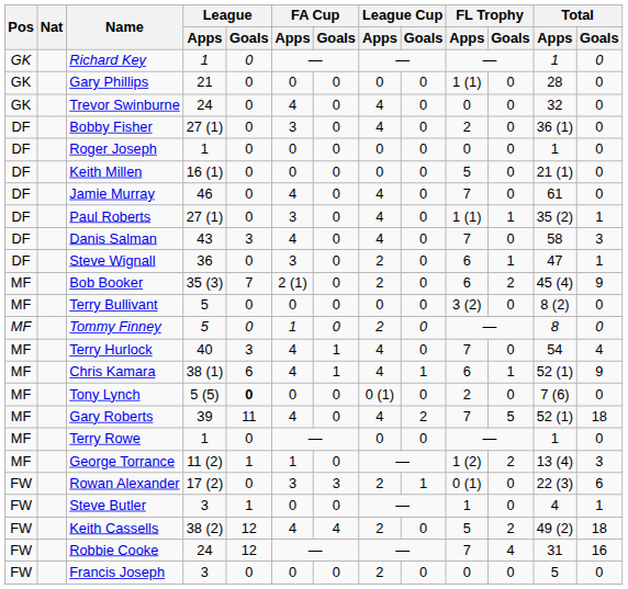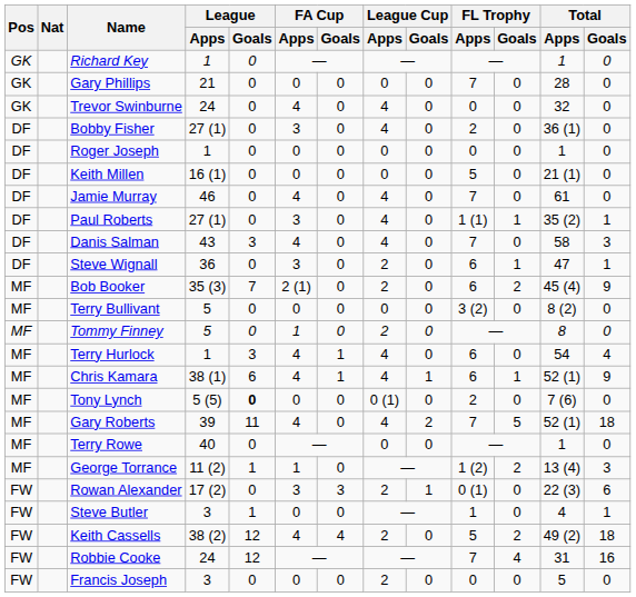Gary Phillips | FL Trophy / Apps: 1 (1) -> 7
Terry Hurlock | League / Apps: 40 -> 1
Terry Hurlock | FL Trophy / Apps: 7 -> 6
Terry Rowe | League / Apps: 1 -> 40
